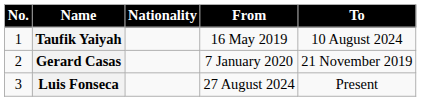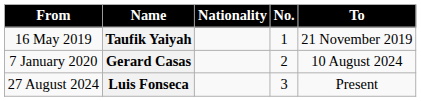columns swapped: No. <-> From
Taufik Yaiyah | To: 10 August 2024 -> 21 November 2019
Gerard Casas | To: 21 November 2019 -> 10 August 2024
